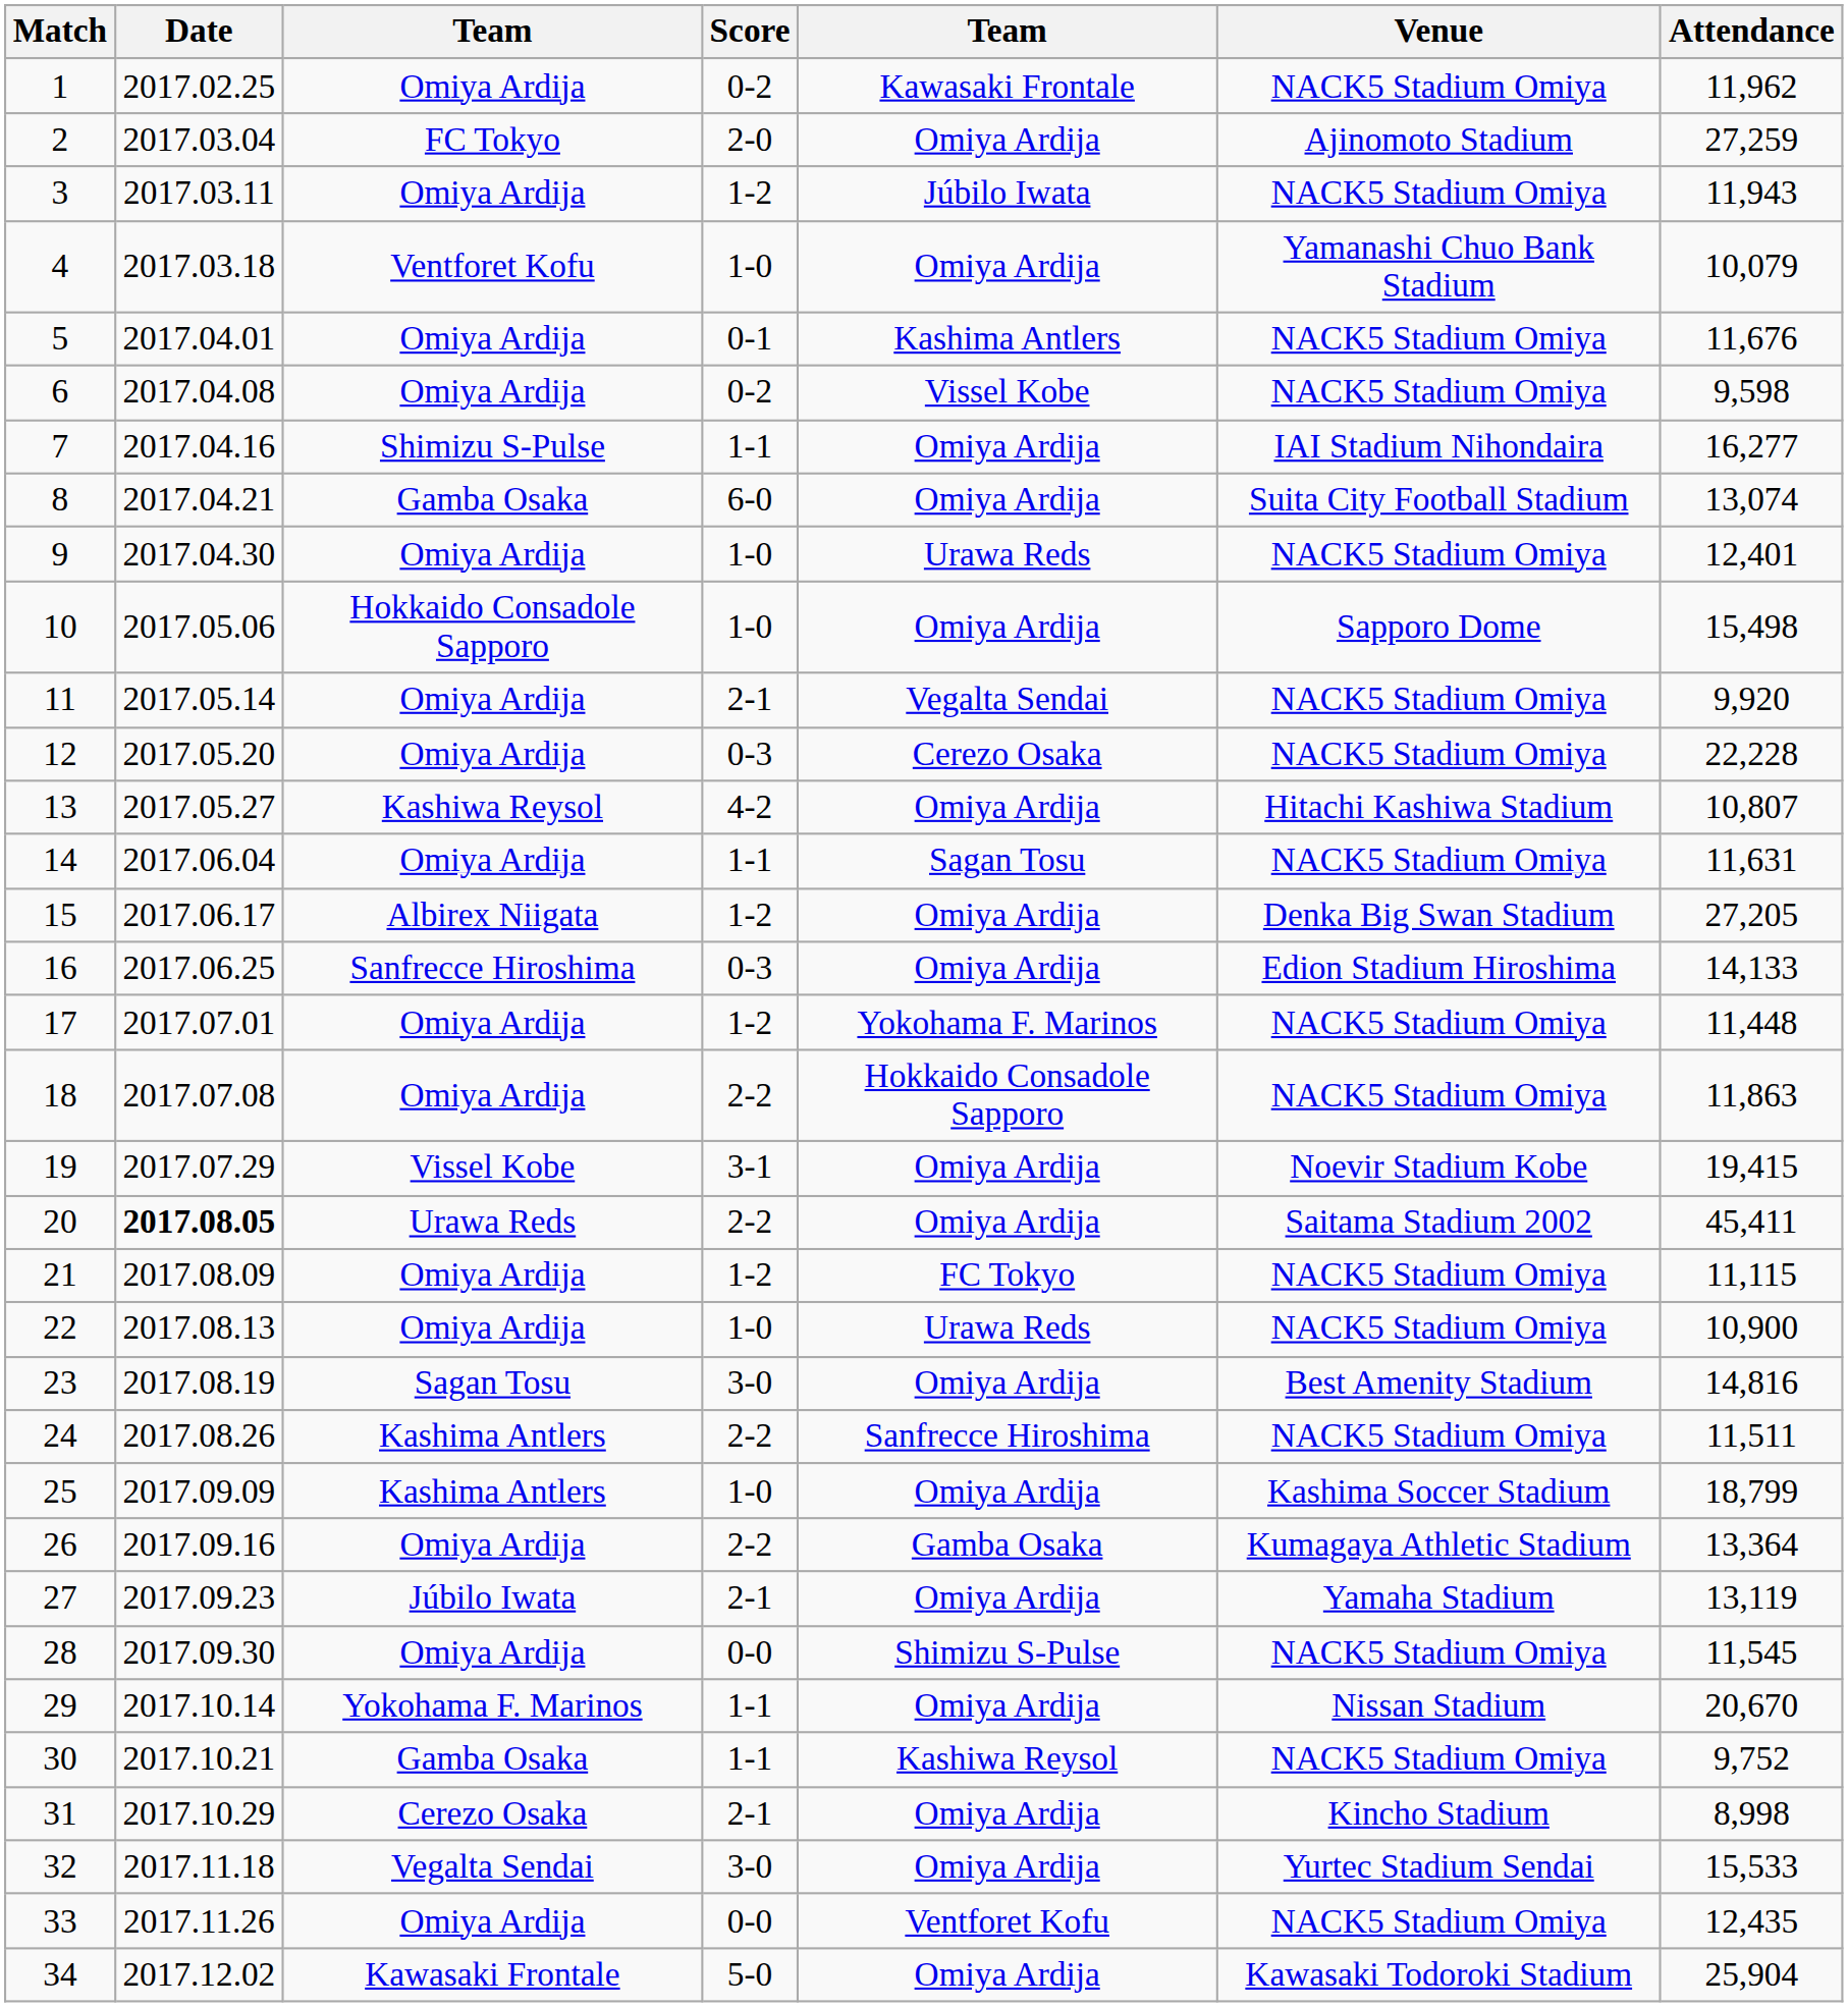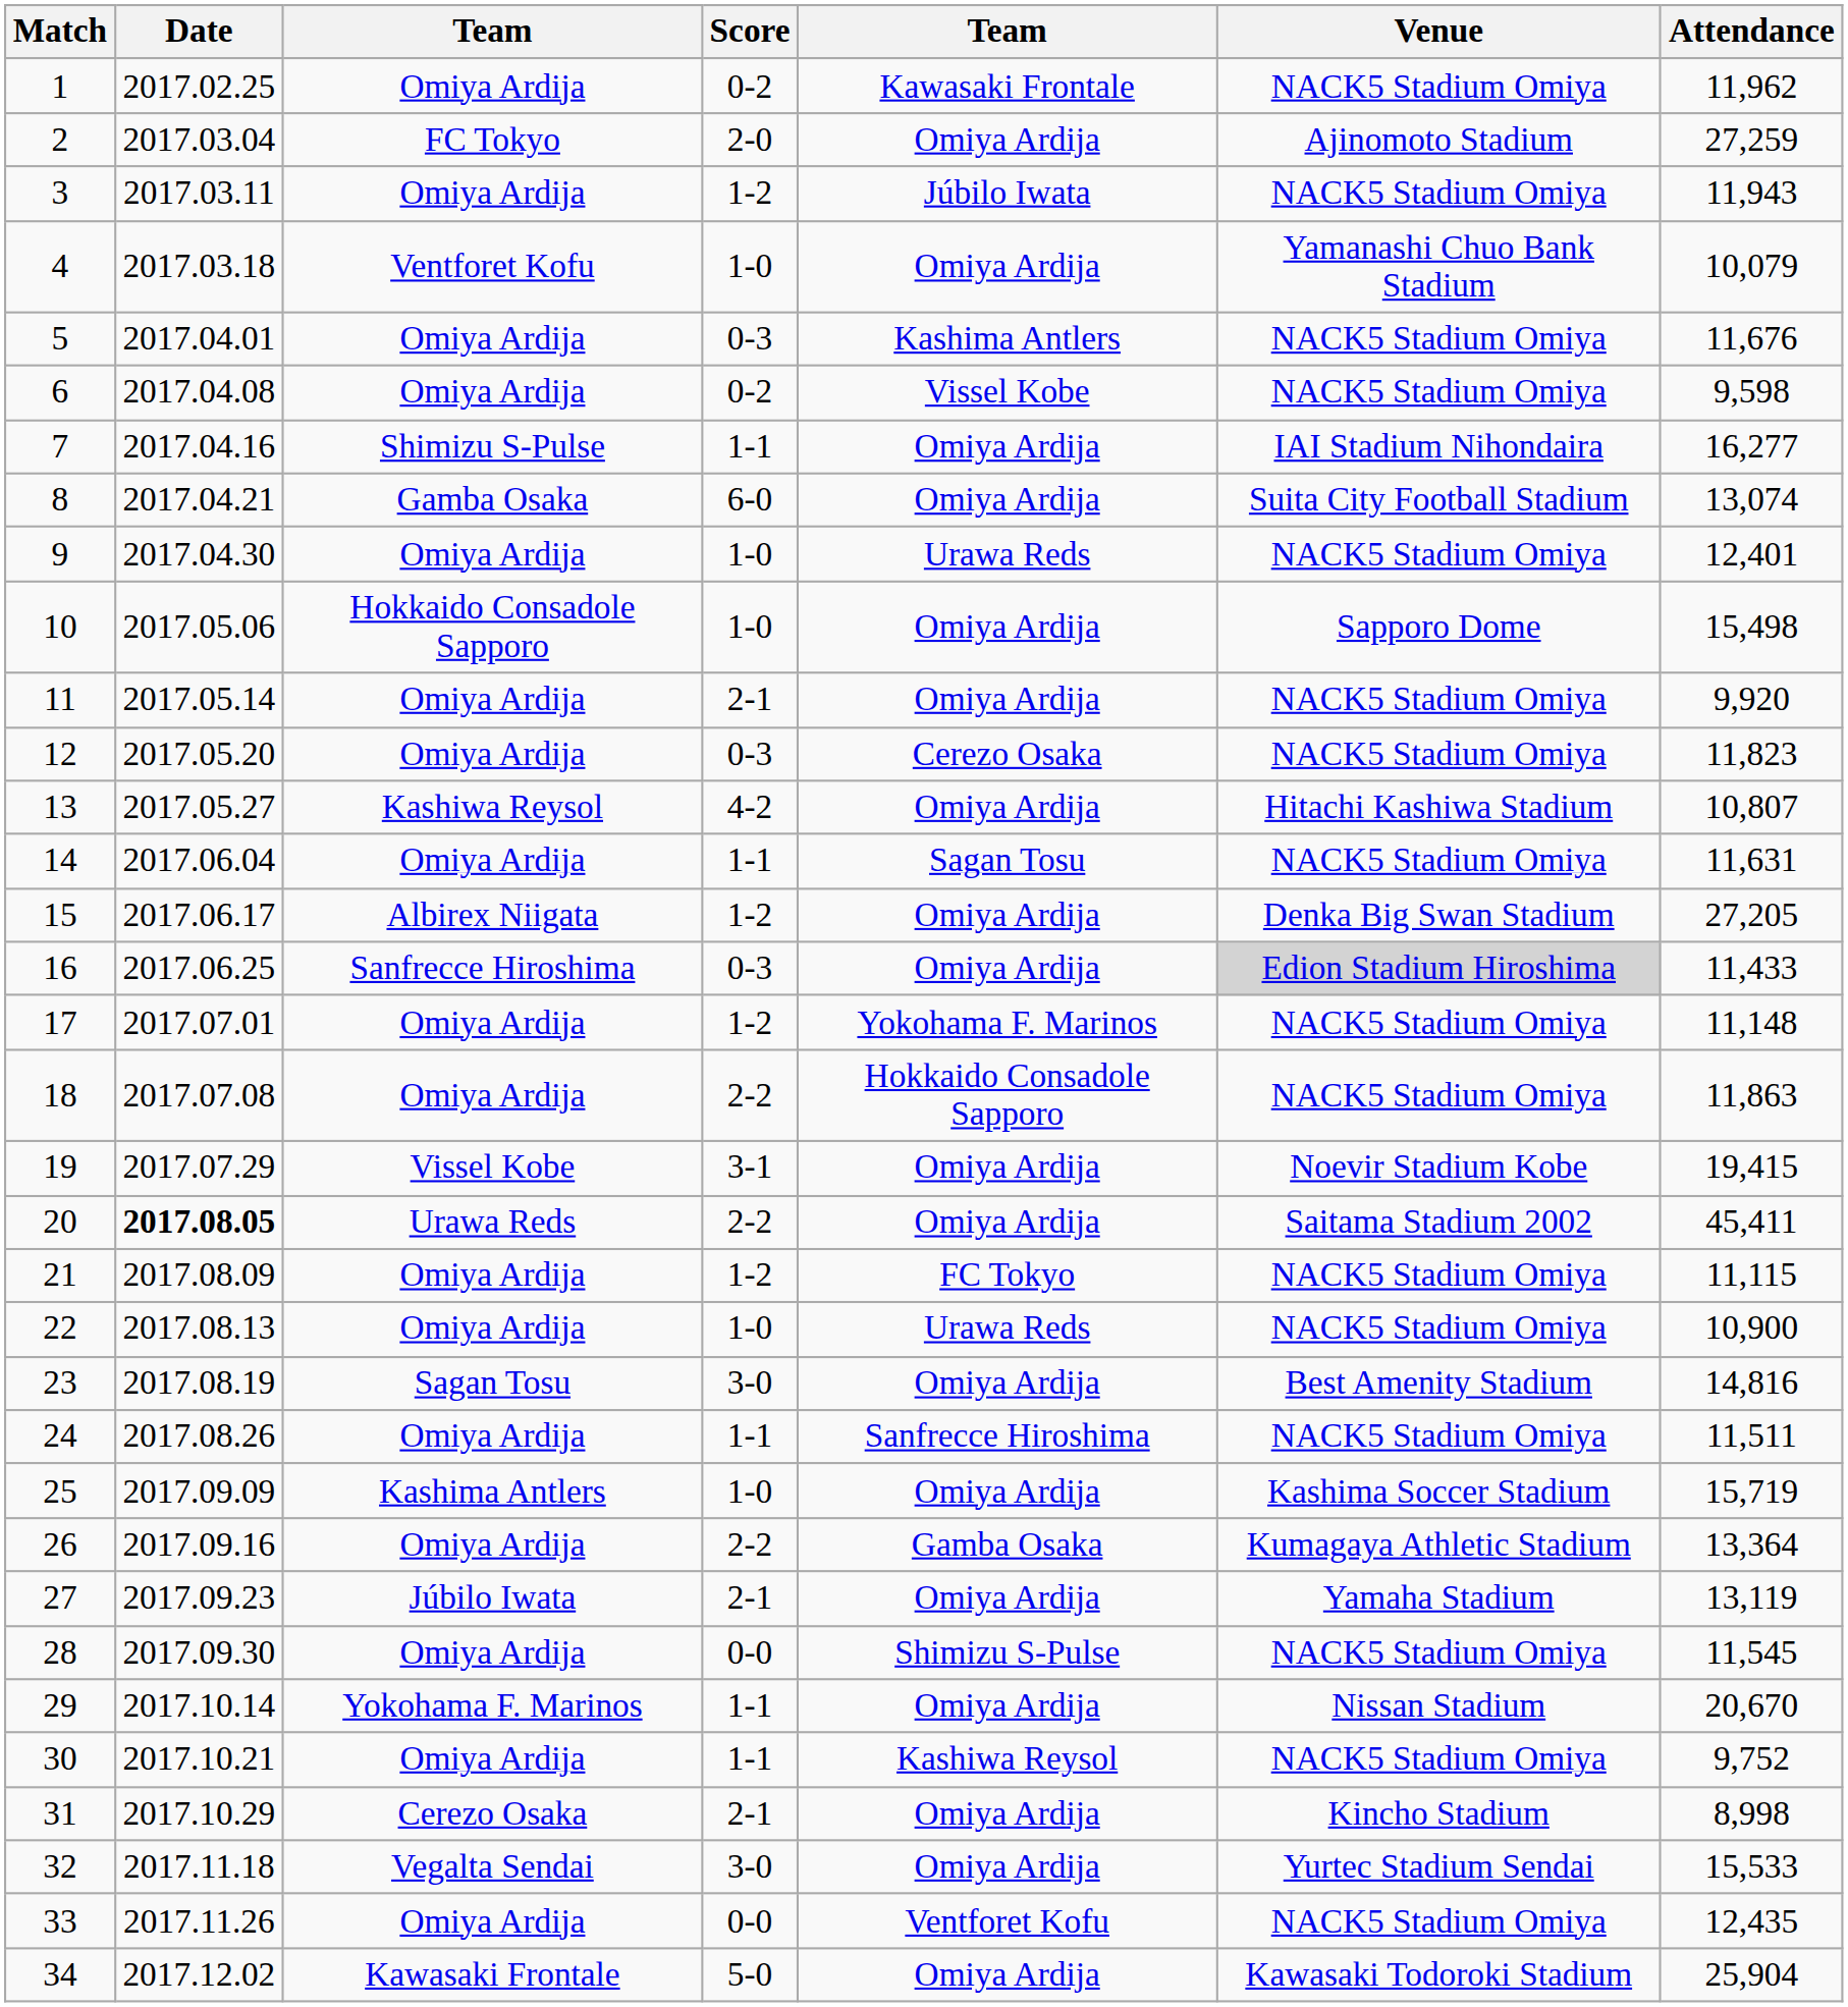5 | Score: 0-1 -> 0-3
11 | column 5: Vegalta Sendai -> Omiya Ardija
12 | Attendance: 22,228 -> 11,823
16 | Venue: no background -> lightgrey background
16 | Attendance: 14,133 -> 11,433
17 | Attendance: 11,448 -> 11,148
24 | column 3: Kashima Antlers -> Omiya Ardija
24 | Score: 2-2 -> 1-1
25 | Attendance: 18,799 -> 15,719
30 | column 3: Gamba Osaka -> Omiya Ardija
